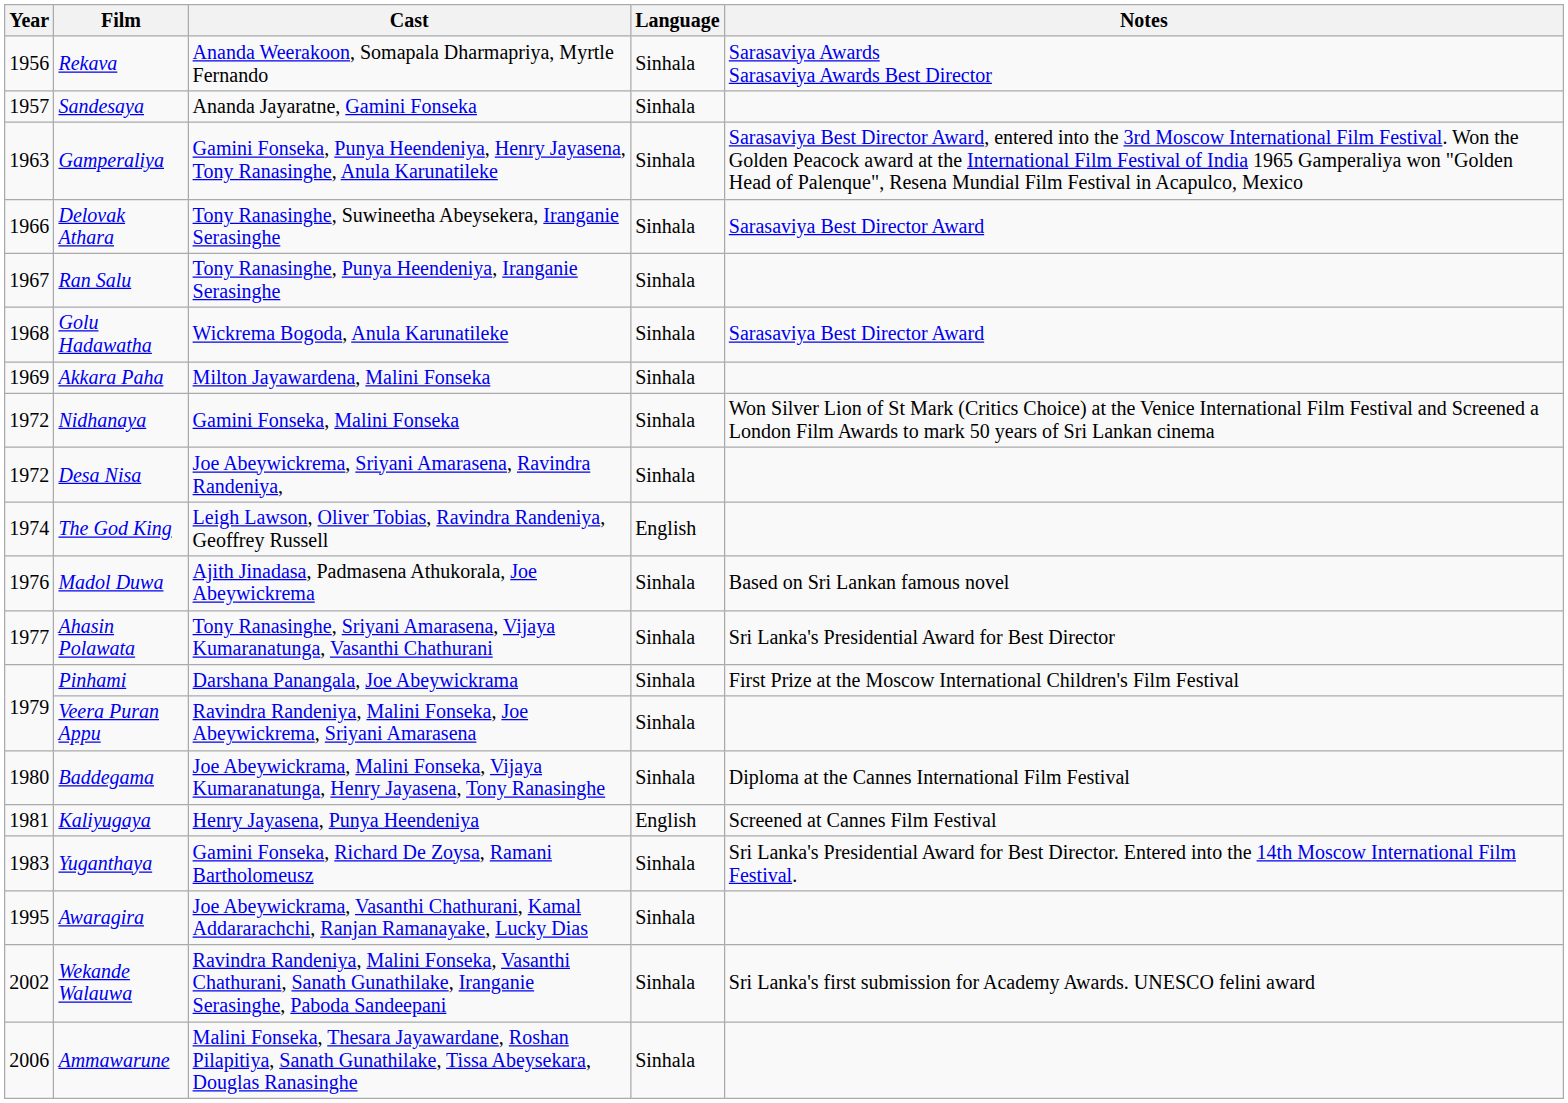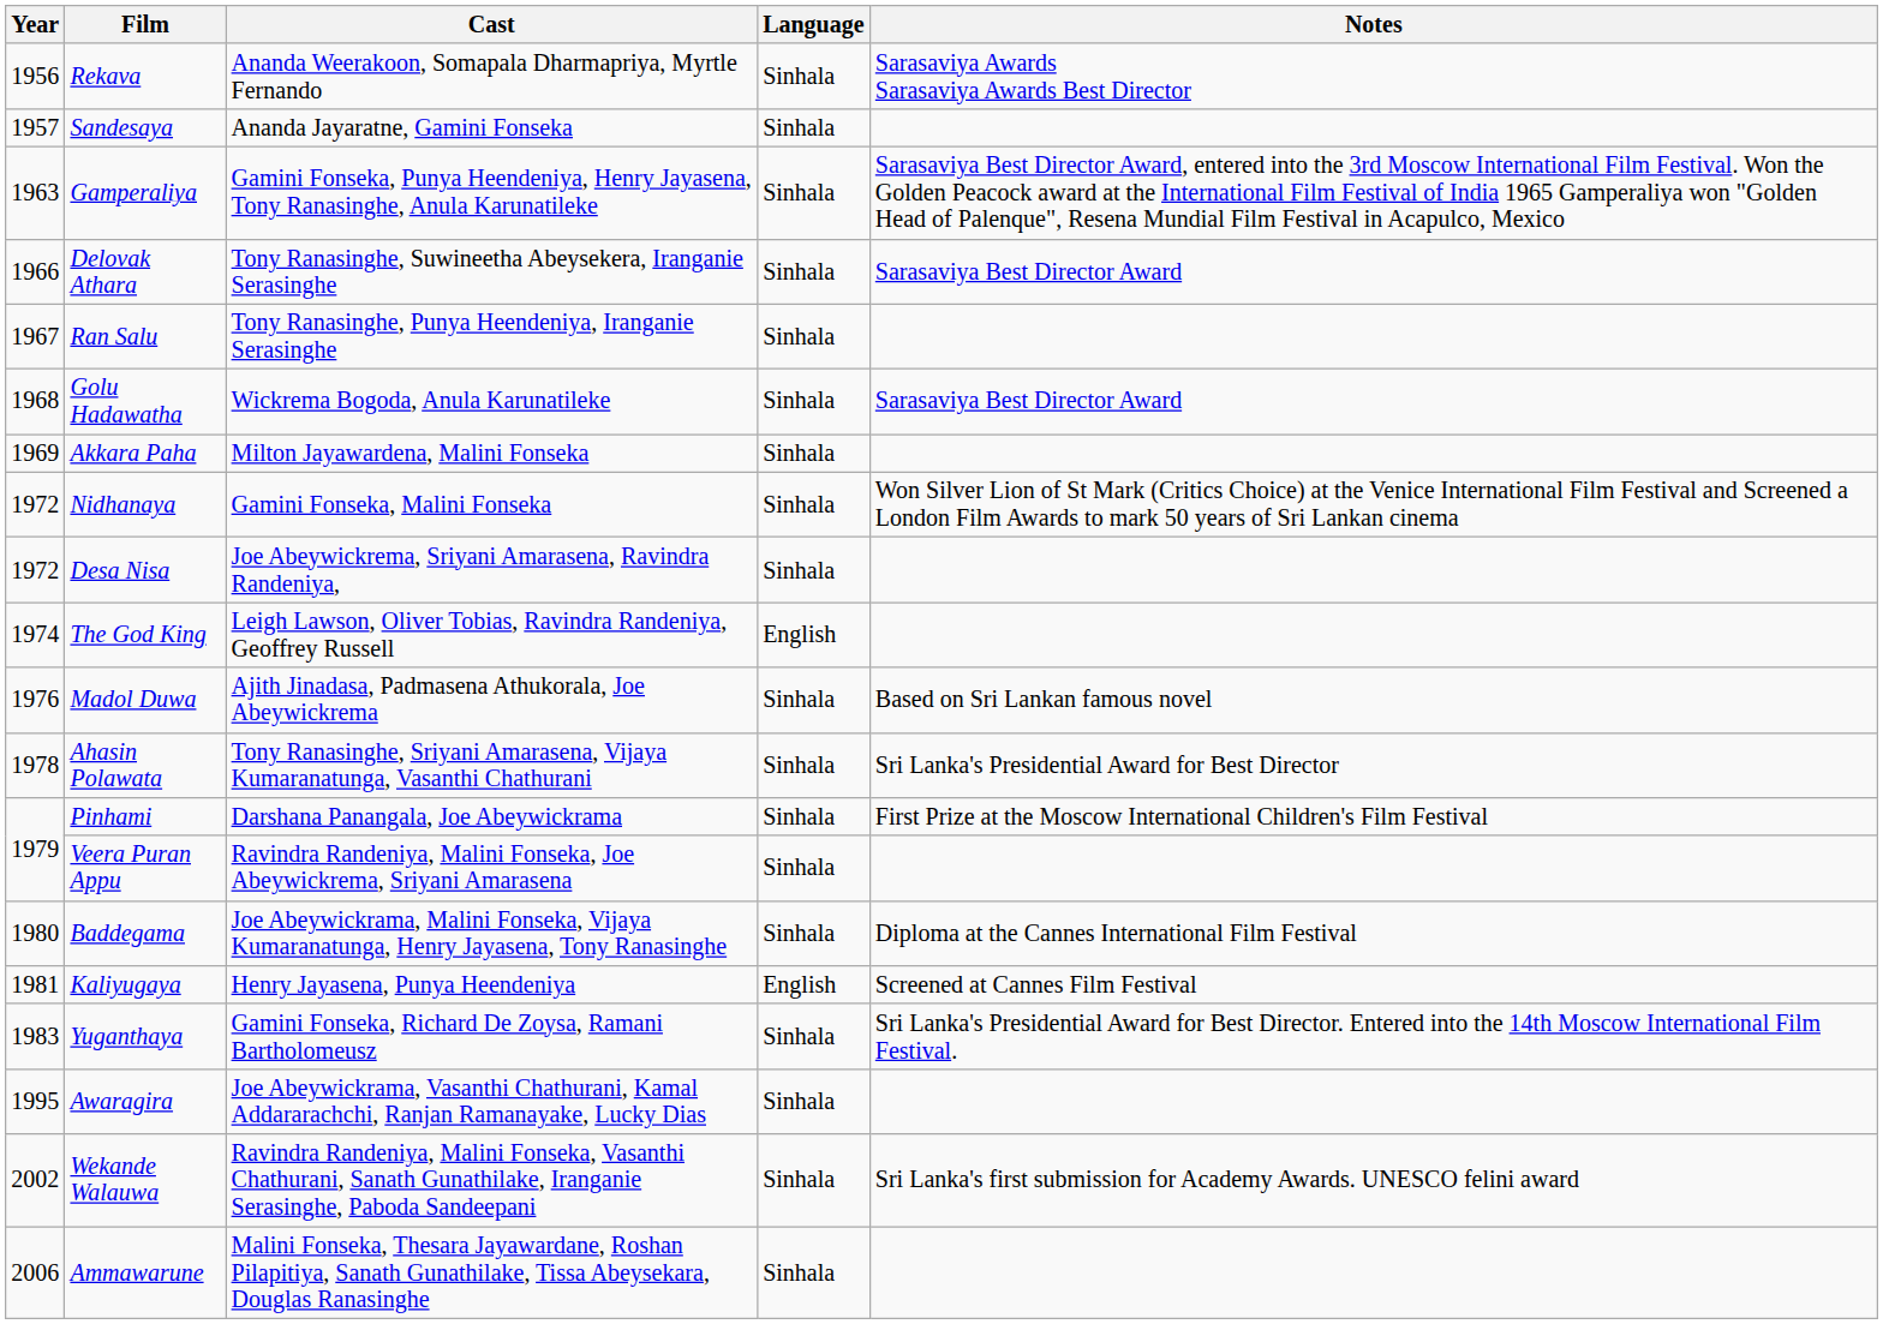Ahasin Polawata | Year: 1977 -> 1978
